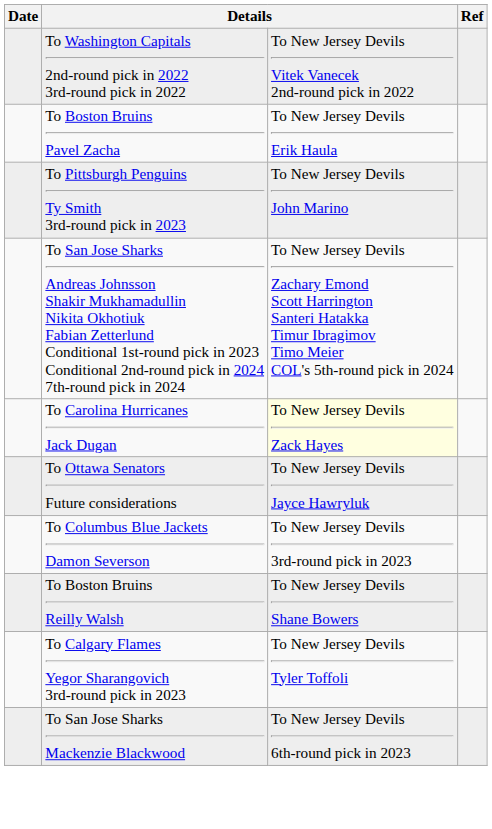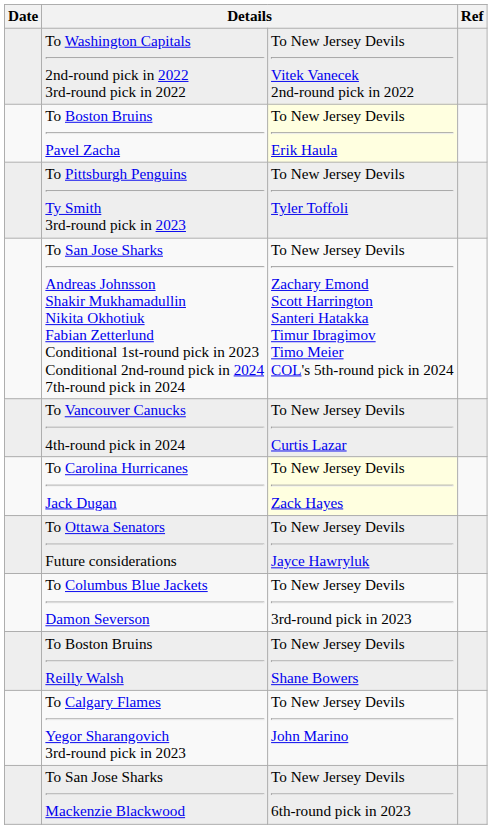To Boston Bruins Pavel Zacha | column 3: no background -> lightyellow background
To Pittsburgh Penguins Ty Smith 3rd-round pick in 2023 | column 3: To New Jersey Devils John Marino -> To New Jersey Devils Tyler Toffoli
+ row: To Vancouver Canucks 4th-round pick in 2024 | To New Jersey Devils Curtis Lazar
To Calgary Flames Yegor Sharangovich 3rd-round pick in 2023 | column 3: To New Jersey Devils Tyler Toffoli -> To New Jersey Devils John Marino
